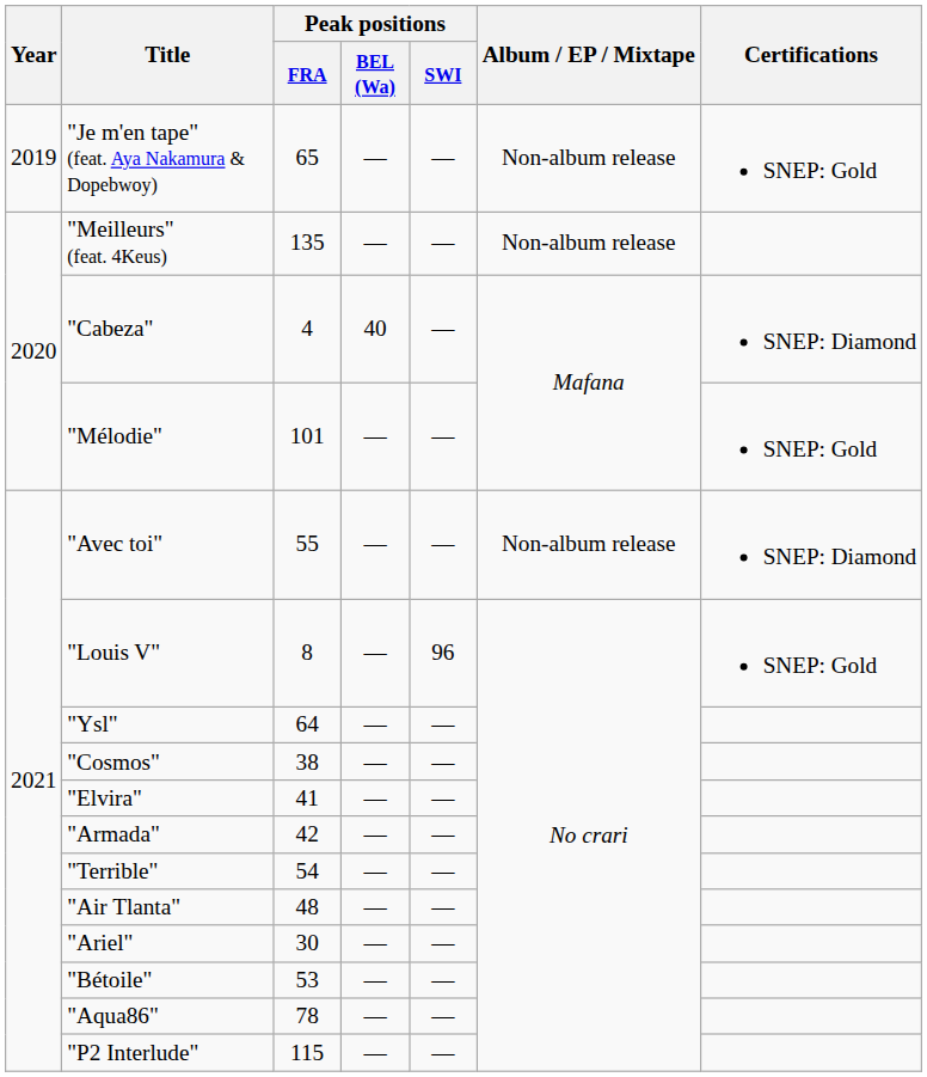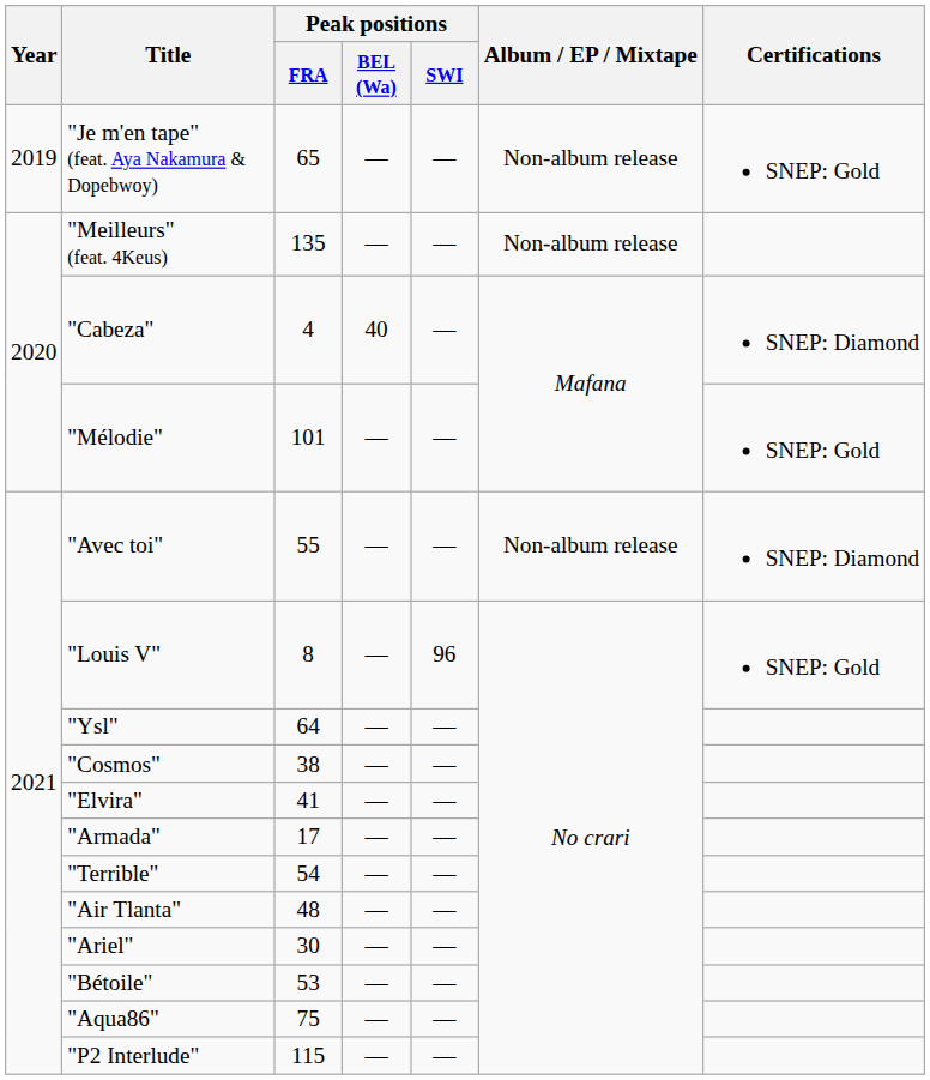"Armada" | Peak positions / FRA: 42 -> 17
"Aqua86" | Peak positions / FRA: 78 -> 75
